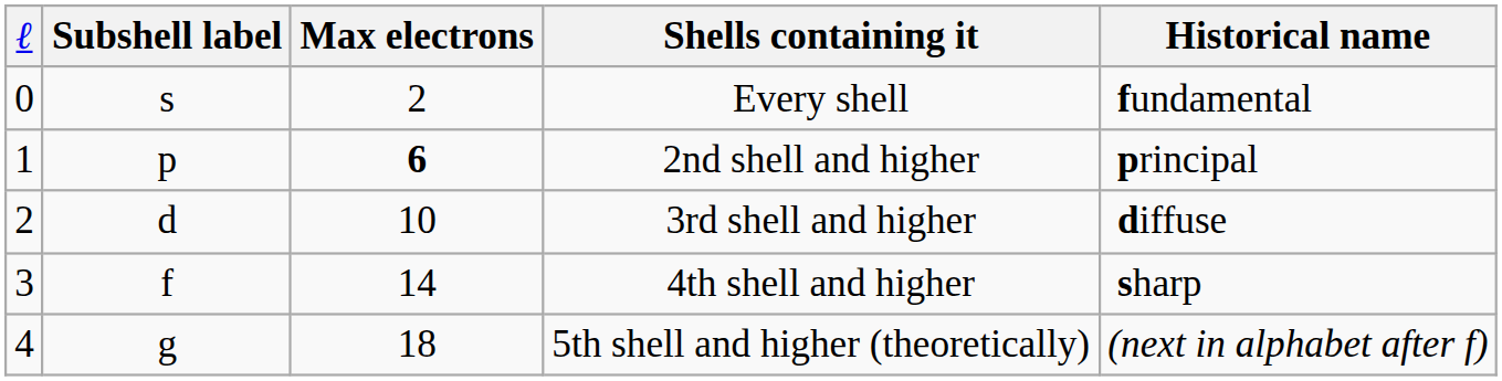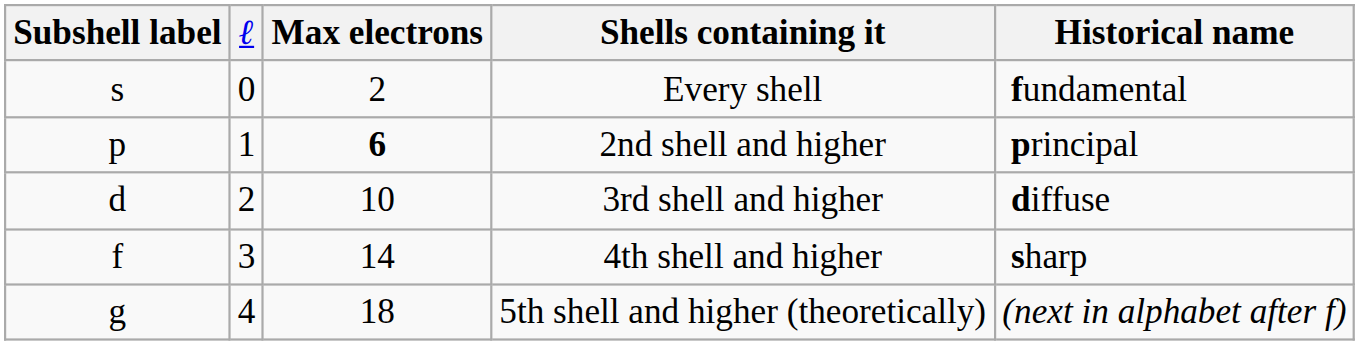columns swapped: Subshell label <-> ℓ
